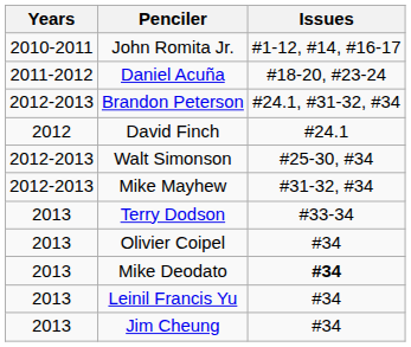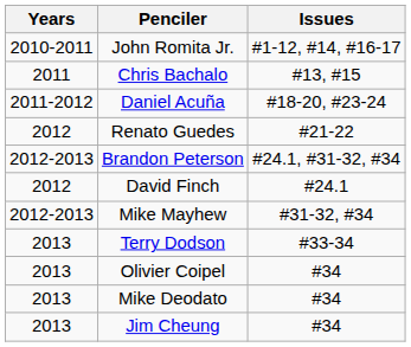+ row: 2011 | Chris Bachalo | #13, #15
+ row: 2012 | Renato Guedes | #21-22
- row: 2012-2013 | Walt Simonson | #25-30, #34
Mike Deodato | Issues: bold -> normal
- row: 2013 | Leinil Francis Yu | #34
